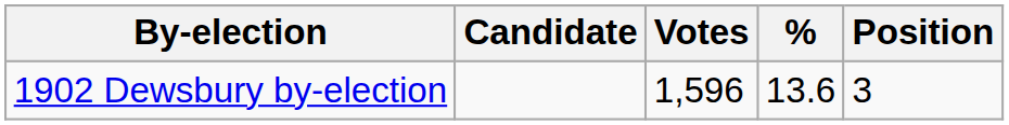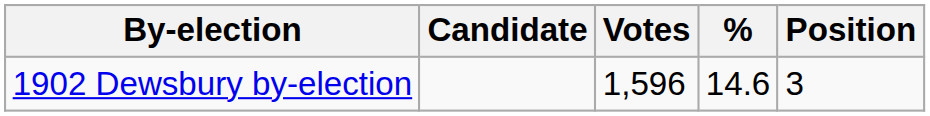1902 Dewsbury by-election | %: 13.6 -> 14.6
